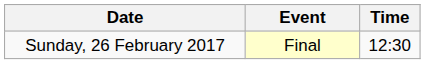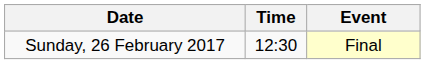columns swapped: Time <-> Event
